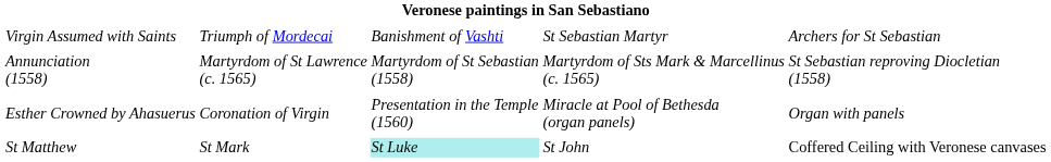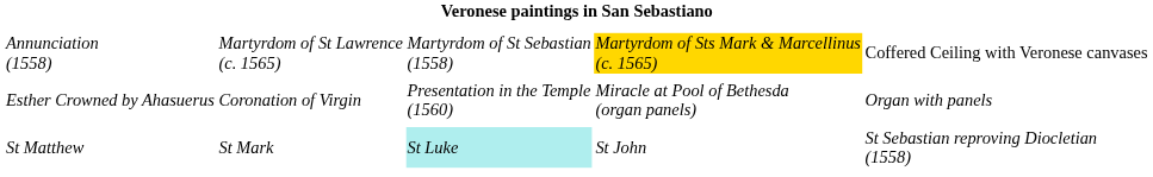- row: Virgin Assumed with Saints | Triumph of Mordecai | Banishment of Vashti | St Sebastian Martyr | Archers for St Sebastian
Annunciation (1558) | column 4: no background -> gold background
Annunciation (1558) | column 5: St Sebastian reproving Diocletian (1558) -> Coffered Ceiling with Veronese canvases
St Matthew | column 5: Coffered Ceiling with Veronese canvases -> St Sebastian reproving Diocletian (1558)
